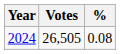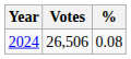2024 | Votes: 26,505 -> 26,506
